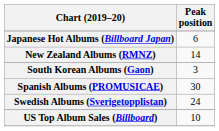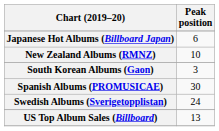New Zealand Albums (RMNZ) | Peak position: 14 -> 10
US Top Album Sales (Billboard) | Peak position: 10 -> 13
